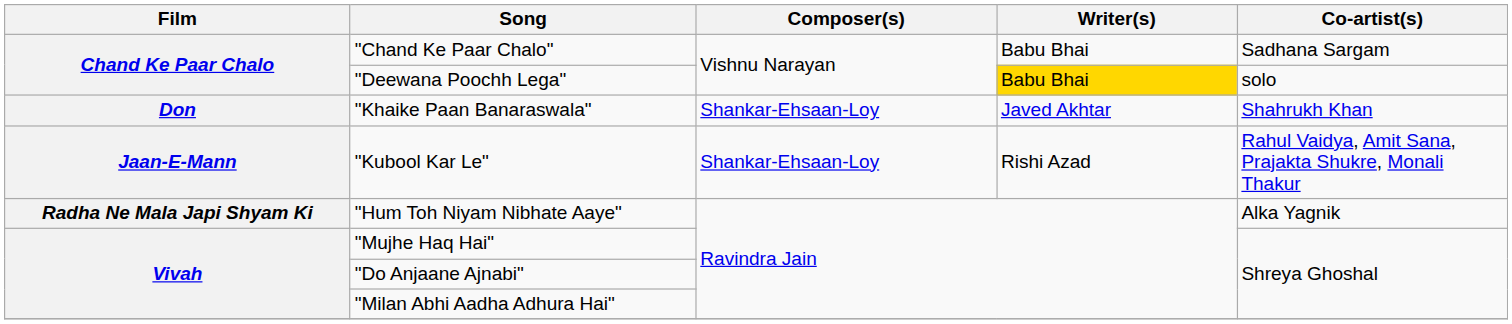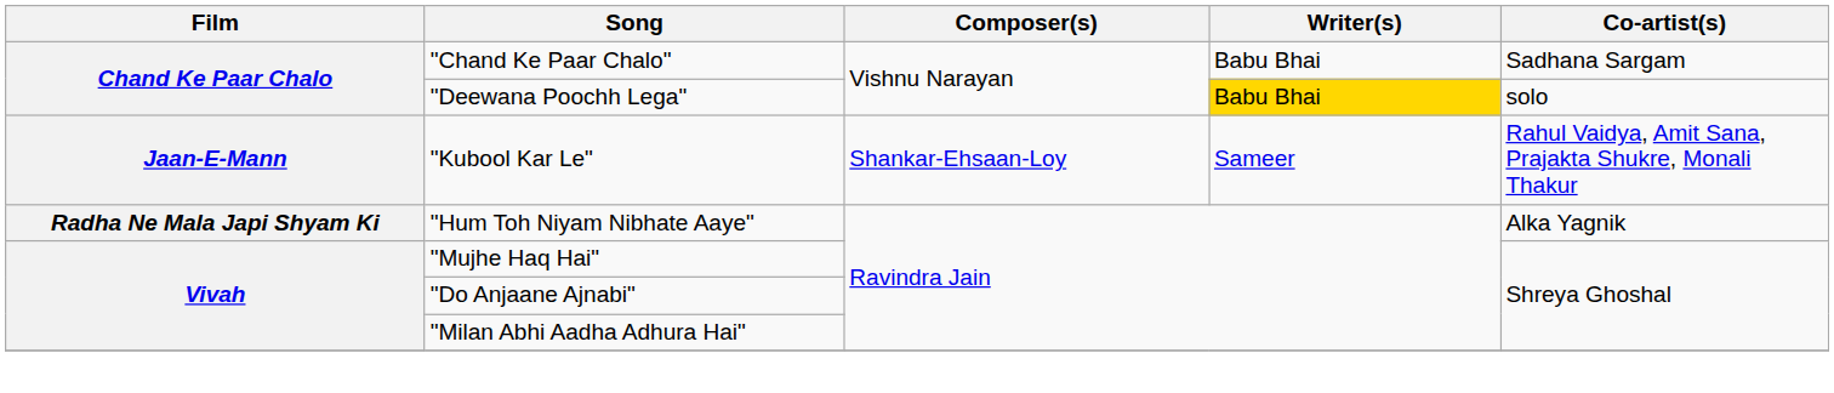- row: Don | "Khaike Paan Banaraswala" | Shankar-Ehsaan-Loy | Javed Akhtar | Shahrukh Khan
"Kubool Kar Le" | Writer(s): Rishi Azad -> Sameer
